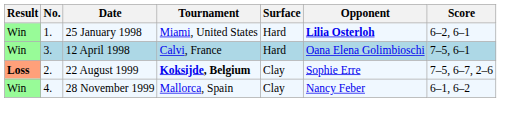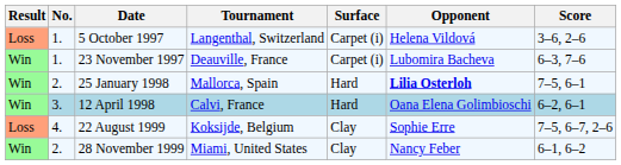+ row: Loss | 1. | 5 October 1997 | Langenthal, Switzerland | Carpet (i) | Helena Vildová | 3–6, 2–6
+ row: Win | 1. | 23 November 1997 | Deauville, France | Carpet (i) | Lubomira Bacheva | 6–3, 7–6
25 January 1998 | No.: 1. -> 2.
25 January 1998 | Tournament: Miami, United States -> Mallorca, Spain
25 January 1998 | Score: 6–2, 6–1 -> 7–5, 6–1
12 April 1998 | Score: 7–5, 6–1 -> 6–2, 6–1
22 August 1999 | Result: bold -> normal
22 August 1999 | No.: 2. -> 4.
22 August 1999 | Tournament: bold -> normal
28 November 1999 | No.: 4. -> 2.
28 November 1999 | Tournament: Mallorca, Spain -> Miami, United States
